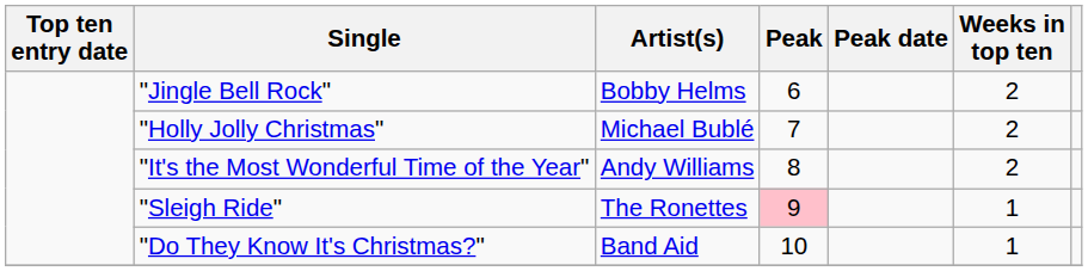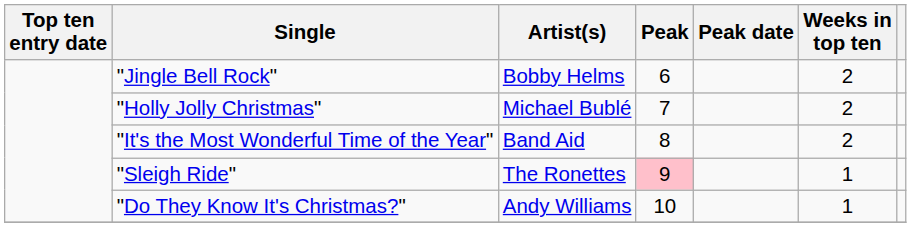"It's the Most Wonderful Time of the Year" | Artist(s): Andy Williams -> Band Aid
"Do They Know It's Christmas?" | Artist(s): Band Aid -> Andy Williams
